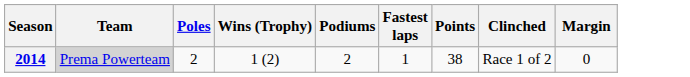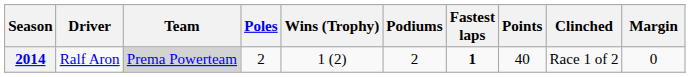+ column: Driver | Ralf Aron
2014 | Fastest laps: normal -> bold
2014 | Points: 38 -> 40
